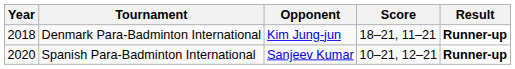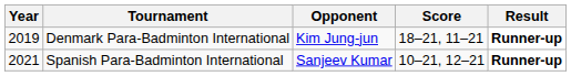Denmark Para-Badminton International | Year: 2018 -> 2019
Spanish Para-Badminton International | Year: 2020 -> 2021
